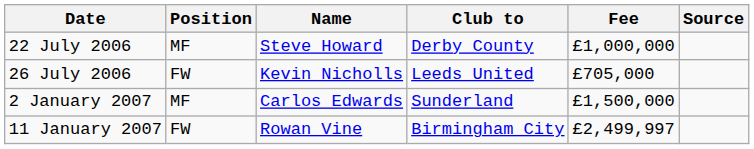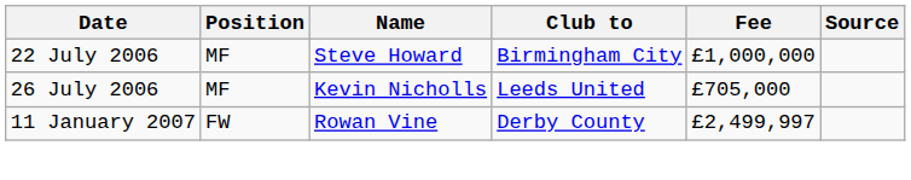22 July 2006 | Club to: Derby County -> Birmingham City
26 July 2006 | Position: FW -> MF
- row: 2 January 2007 | MF | Carlos Edwards | Sunderland | £1,500,000
11 January 2007 | Club to: Birmingham City -> Derby County
